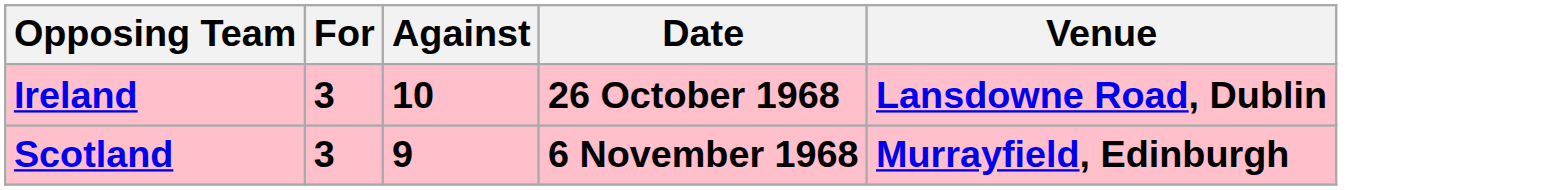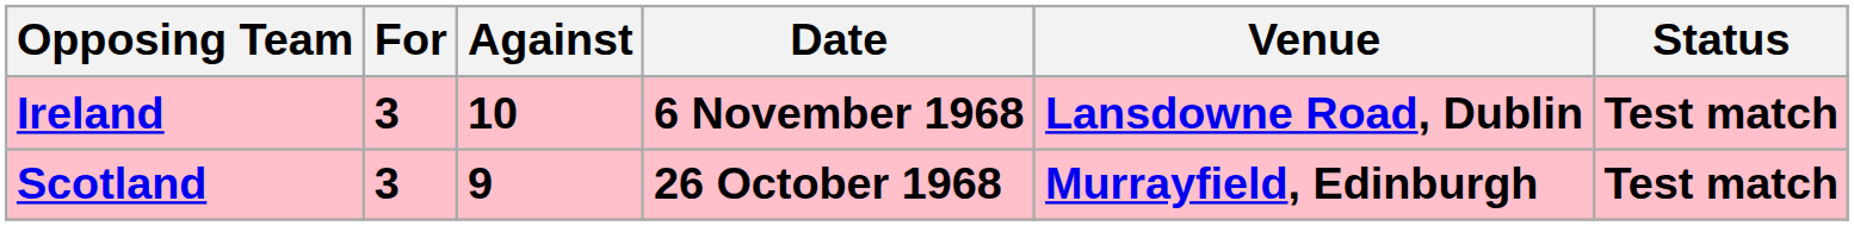+ column: Status | Test match | Test match
Ireland | Date: 26 October 1968 -> 6 November 1968
Scotland | Date: 6 November 1968 -> 26 October 1968
